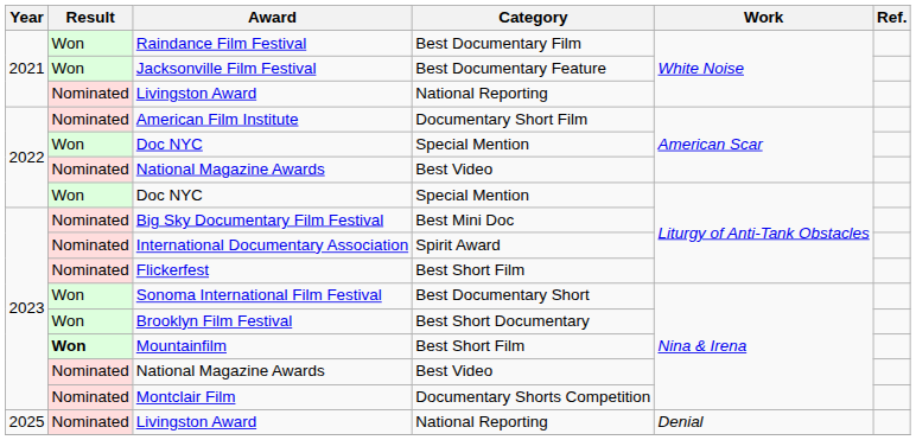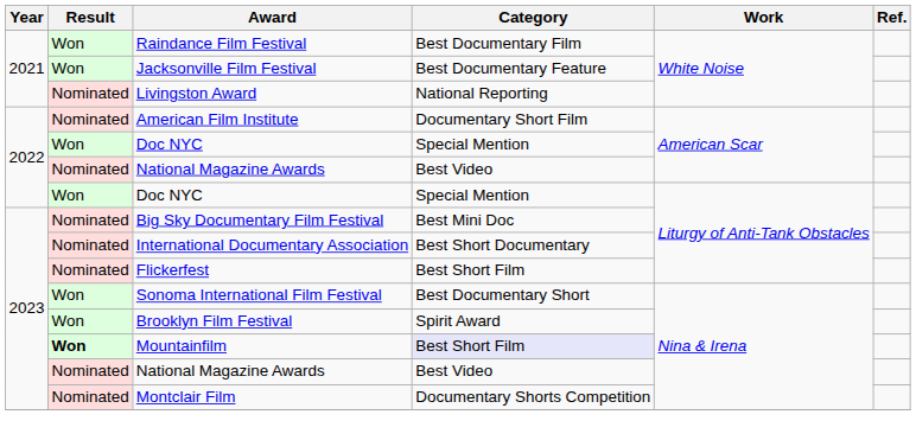International Documentary Association | Category: Spirit Award -> Best Short Documentary
Brooklyn Film Festival | Category: Best Short Documentary -> Spirit Award
Mountainfilm | Category: no background -> lavender background
- row: 2025 | Nominated | Livingston Award | National Reporting | Denial
